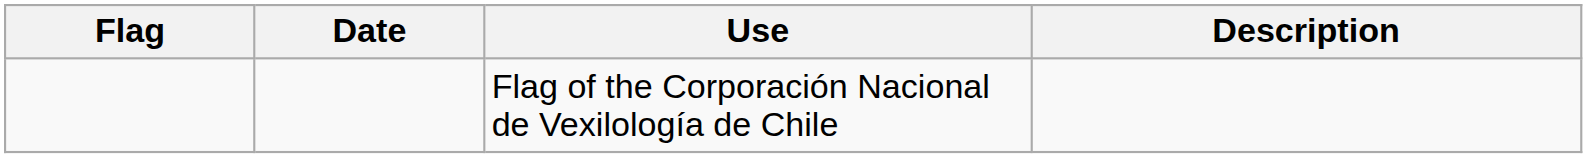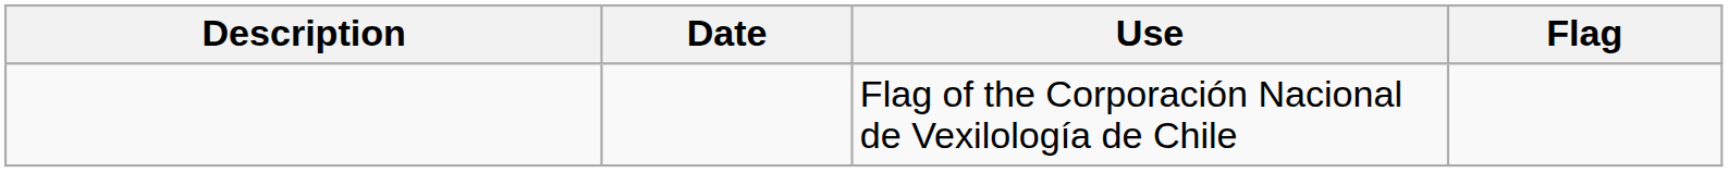columns swapped: Flag <-> Description
